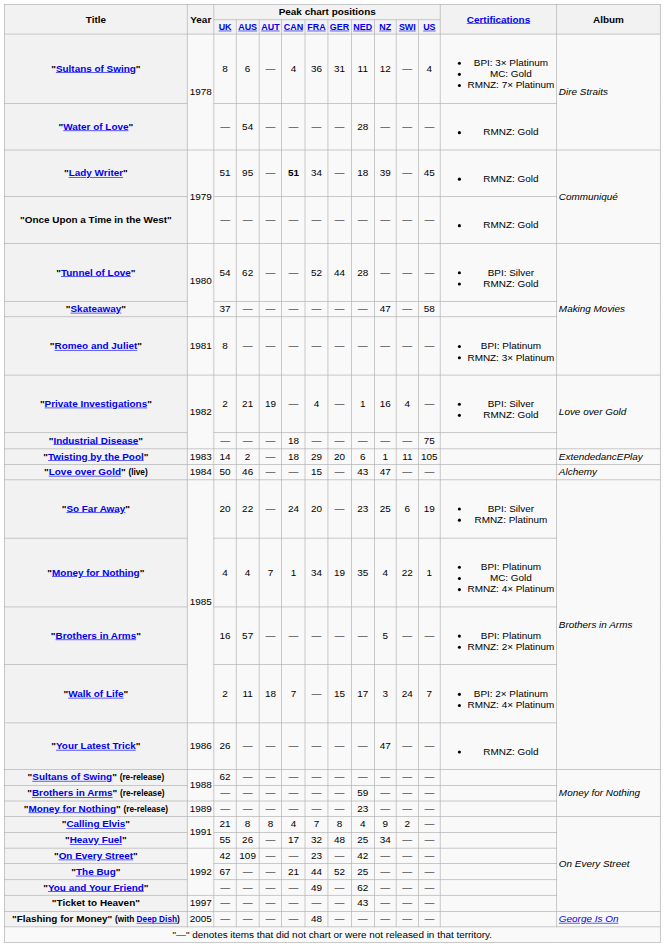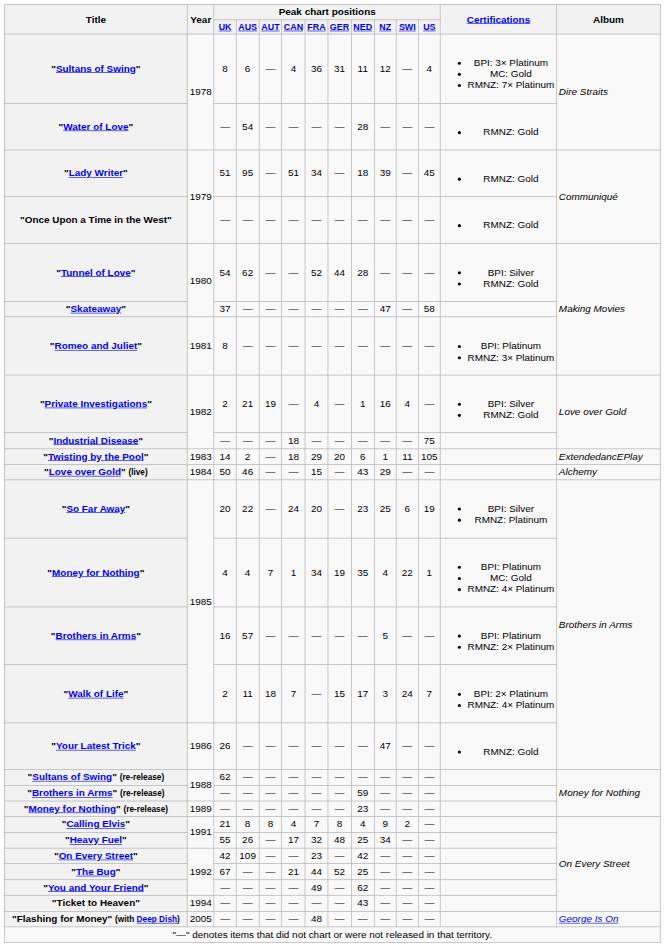"Lady Writer" | Peak chart positions / CAN: bold -> normal
"Love over Gold" (live) | Peak chart positions / NZ: 47 -> 29
"Ticket to Heaven" | Year: 1997 -> 1994
